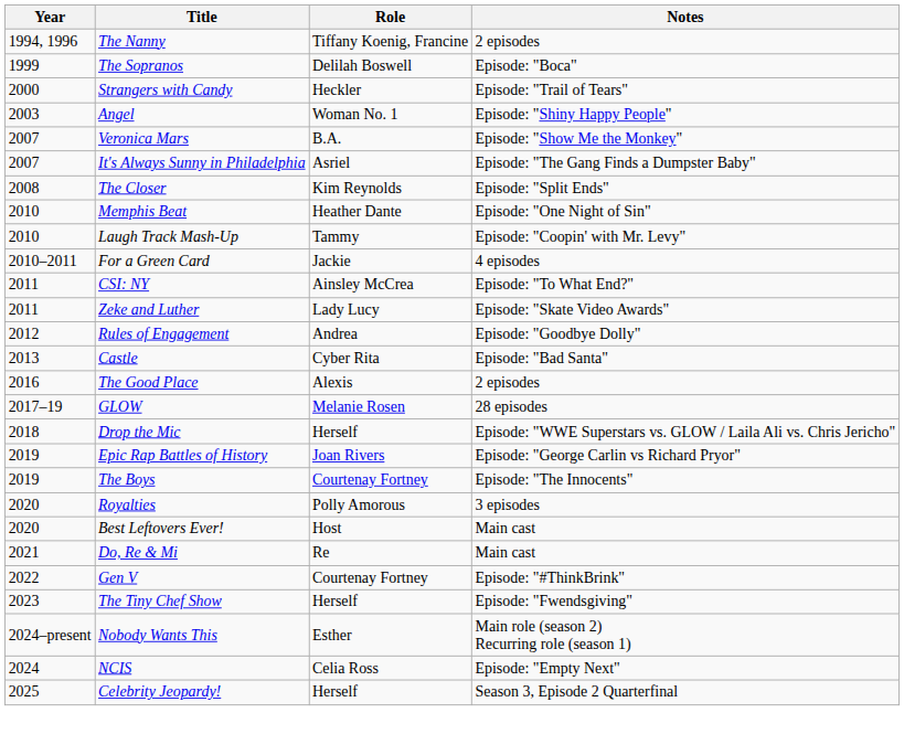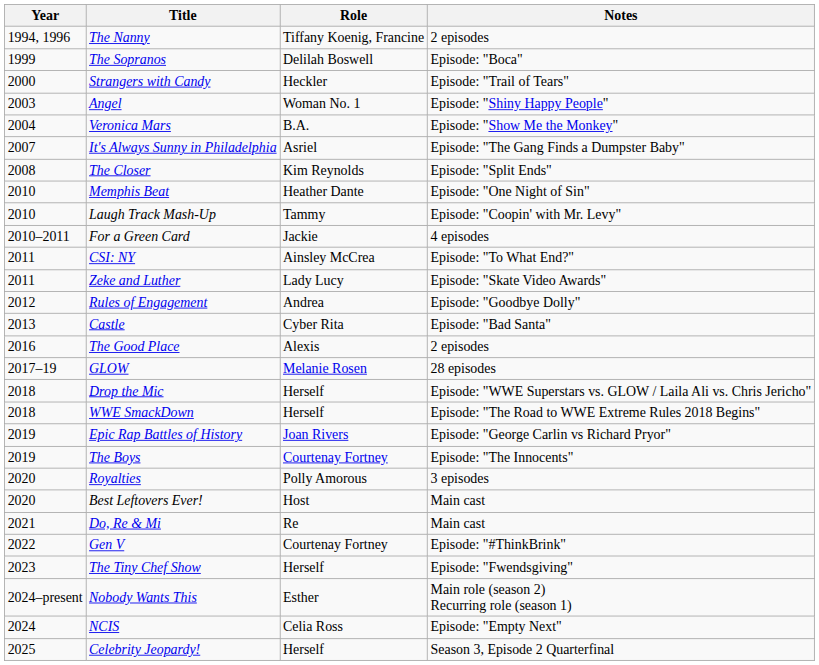Veronica Mars | Year: 2007 -> 2004
+ row: 2018 | WWE SmackDown | Herself | Episode: "The Road to WWE Extreme Rules 2018 Begins"
